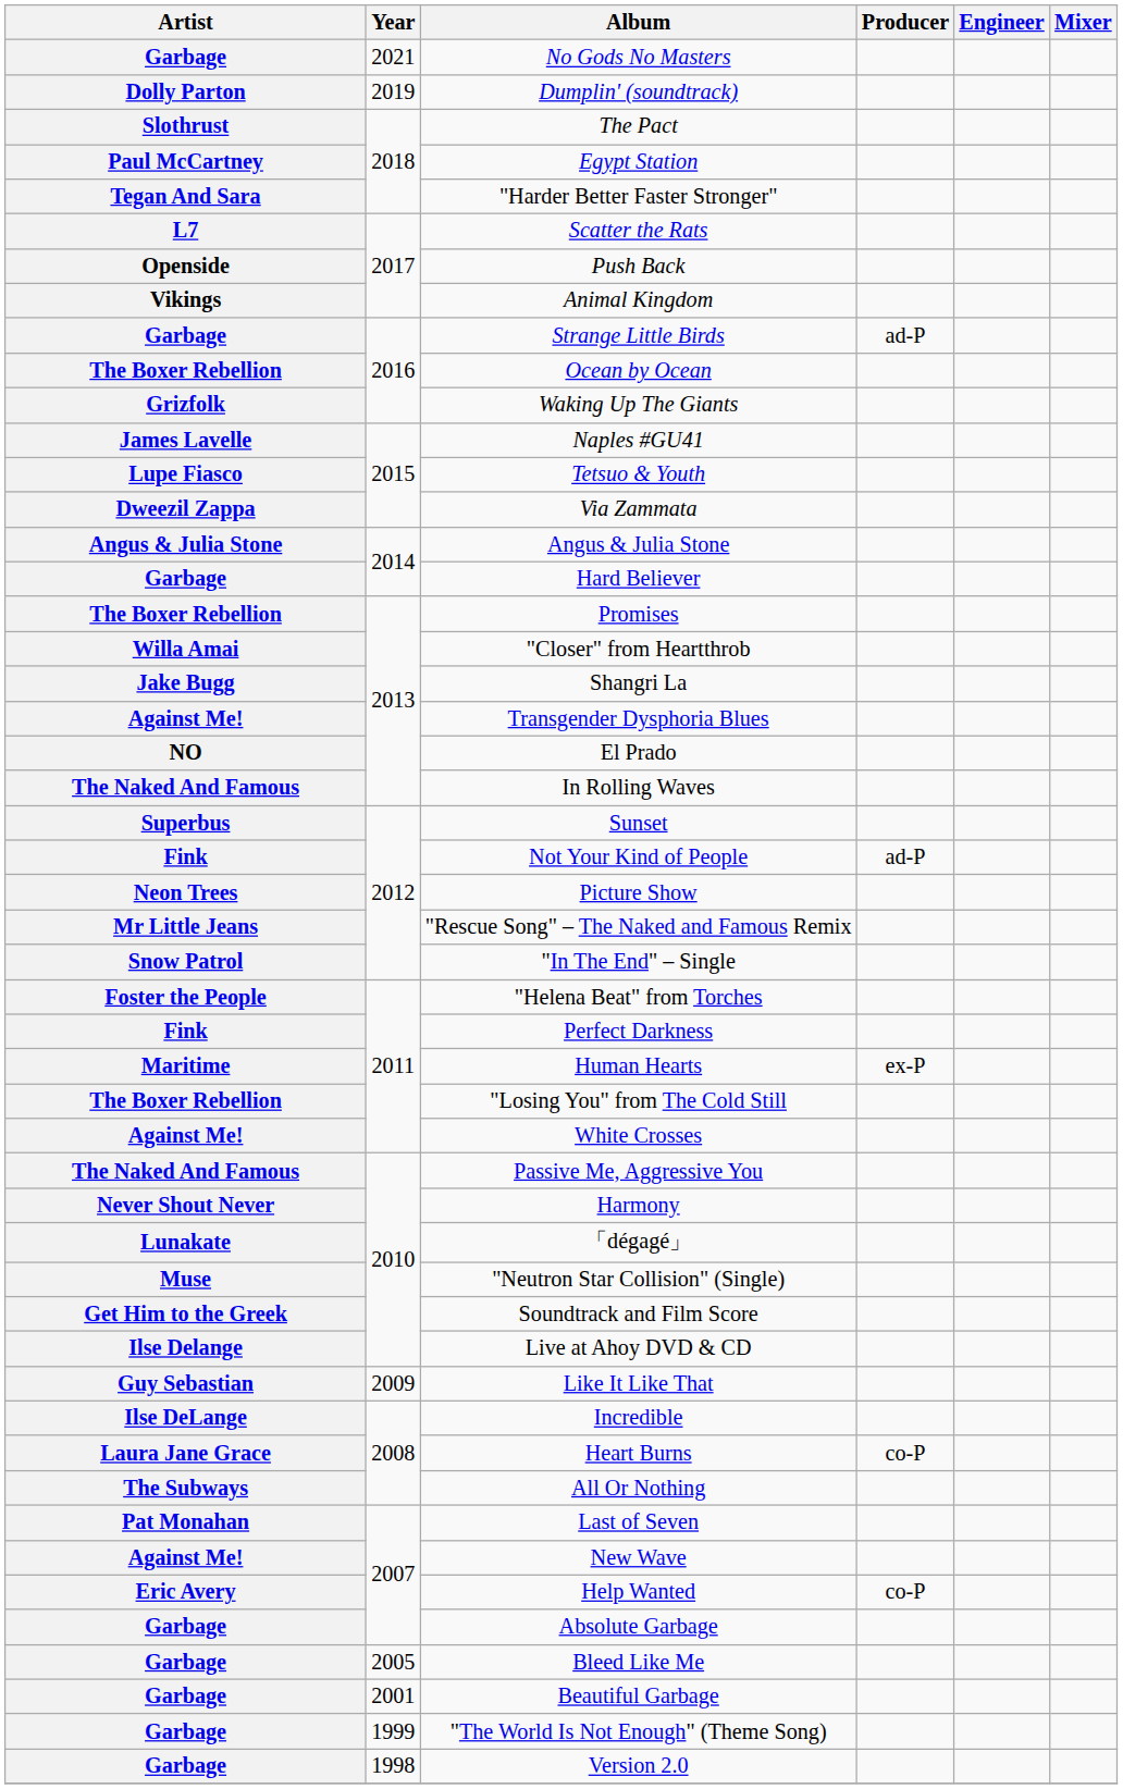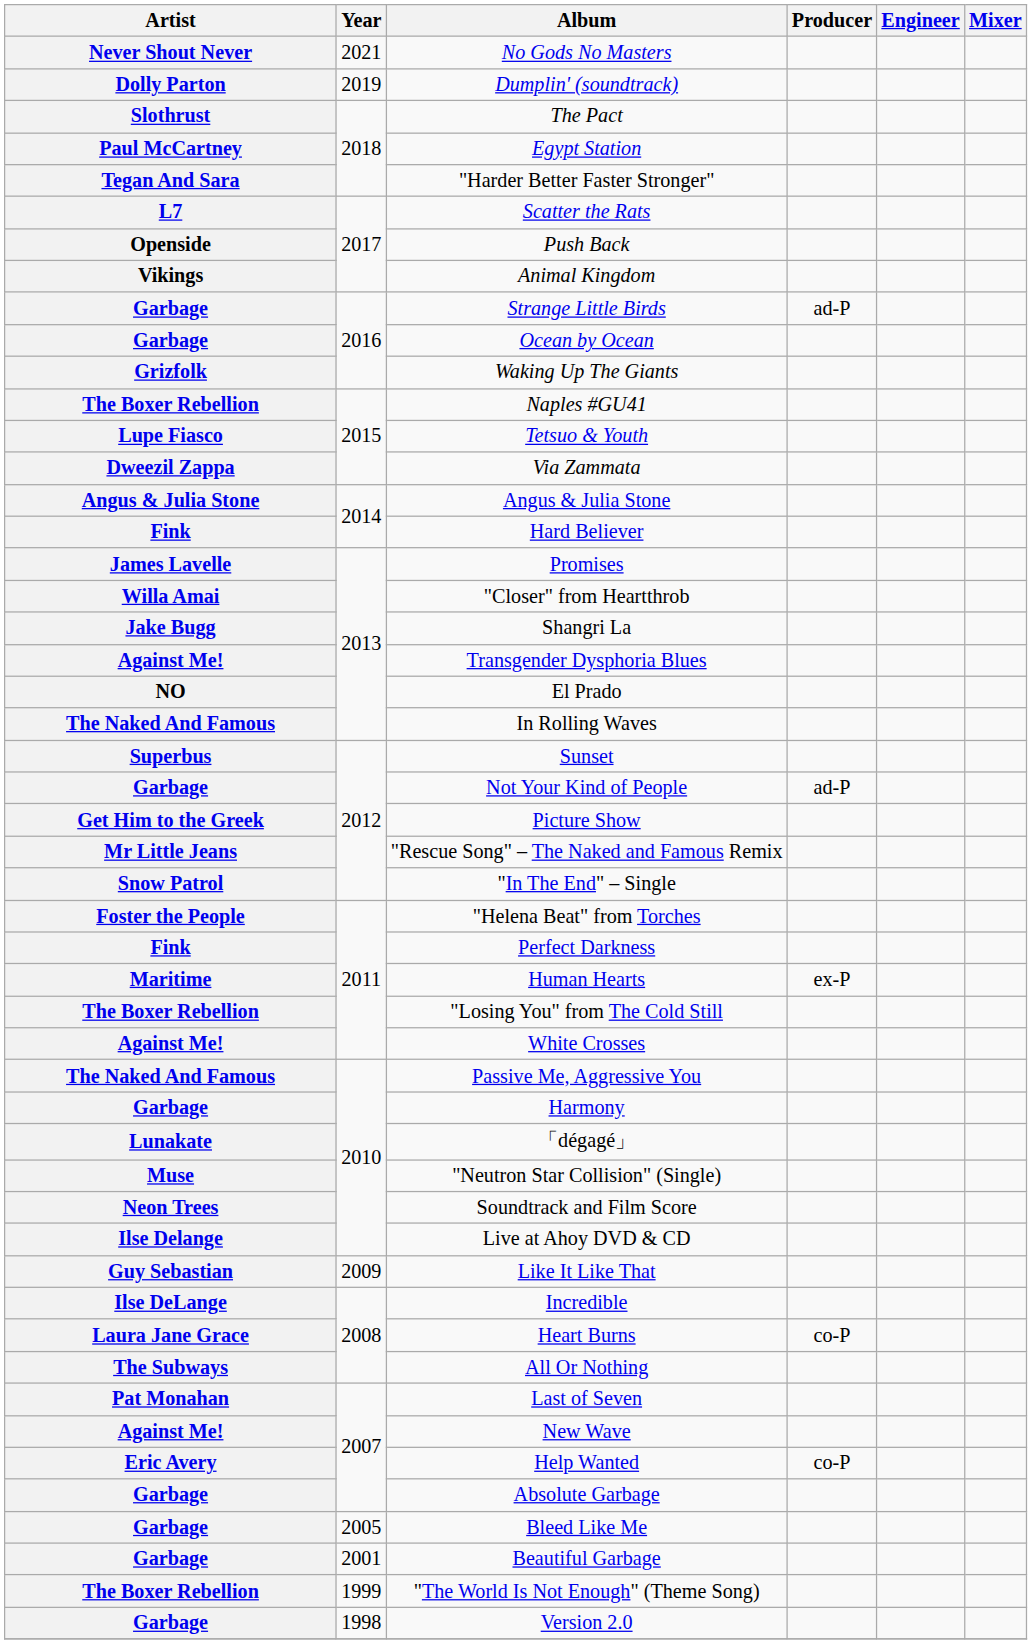No Gods No Masters | Artist: Garbage -> Never Shout Never
Ocean by Ocean | Artist: The Boxer Rebellion -> Garbage
Naples #GU41 | Artist: James Lavelle -> The Boxer Rebellion
Hard Believer | Artist: Garbage -> Fink
Promises | Artist: The Boxer Rebellion -> James Lavelle
Not Your Kind of People | Artist: Fink -> Garbage
Picture Show | Artist: Neon Trees -> Get Him to the Greek
Harmony | Artist: Never Shout Never -> Garbage
Soundtrack and Film Score | Artist: Get Him to the Greek -> Neon Trees
"The World Is Not Enough" (Theme Song) | Artist: Garbage -> The Boxer Rebellion
